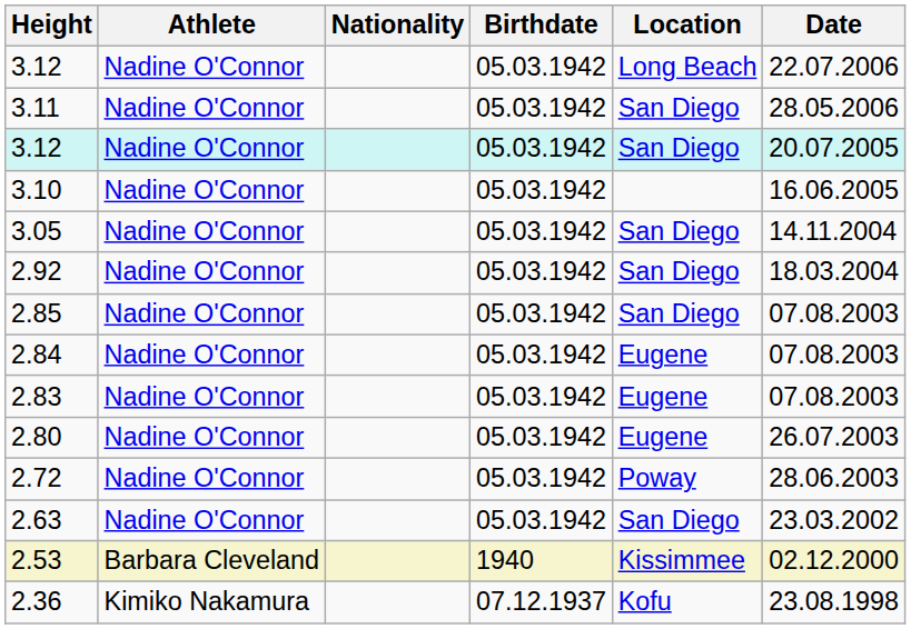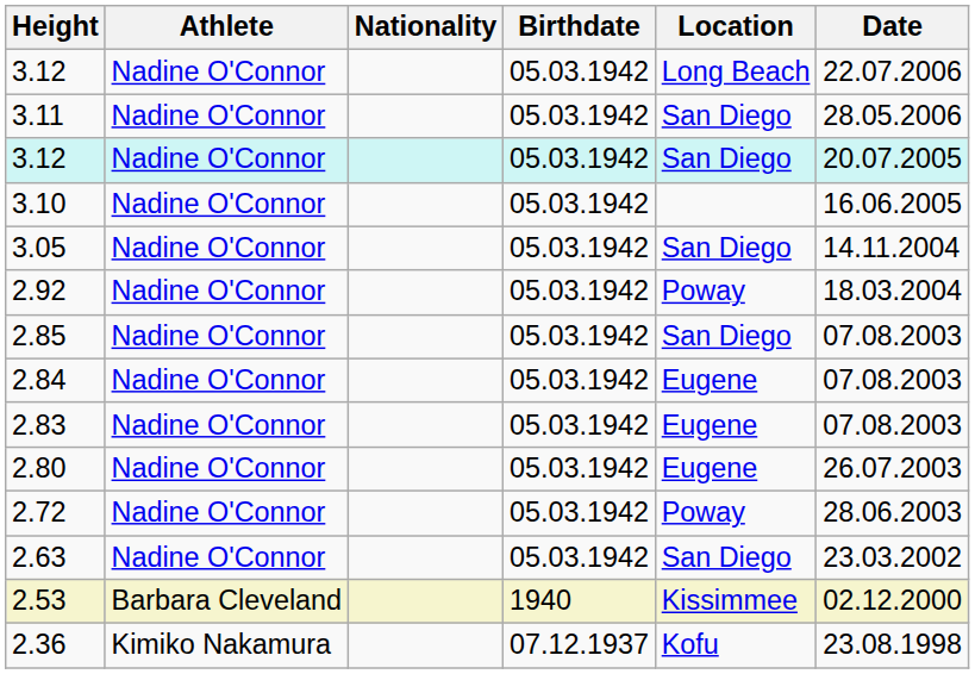2.92 | Location: San Diego -> Poway
